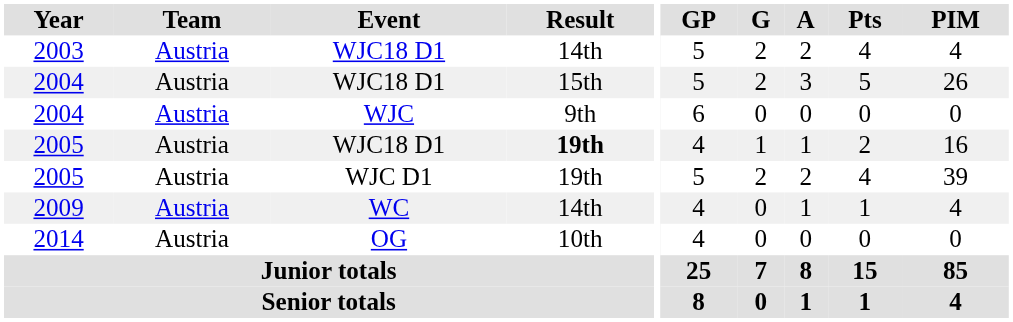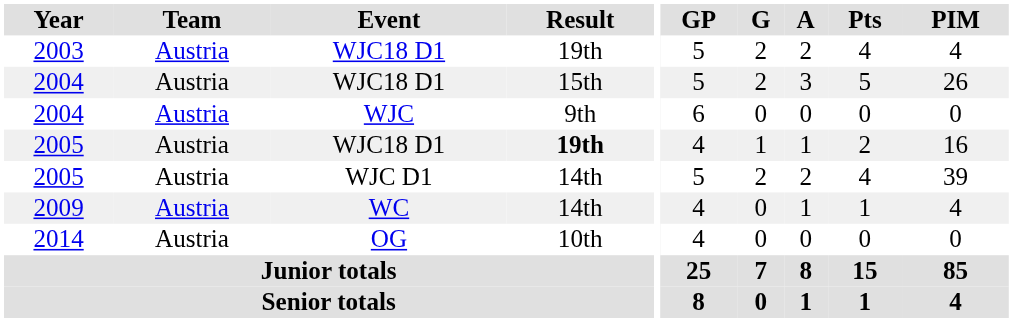2003 | Result: 14th -> 19th
2005 / WJC D1 | Result: 19th -> 14th
